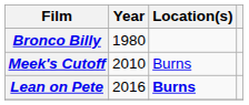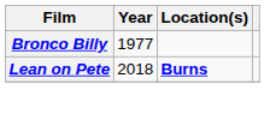Bronco Billy | Year: 1980 -> 1977
- row: Meek's Cutoff | 2010 | Burns
Lean on Pete | Year: 2016 -> 2018
